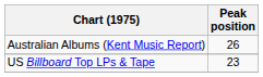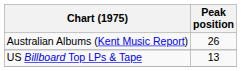US Billboard Top LPs & Tape | Peak position: 23 -> 13
